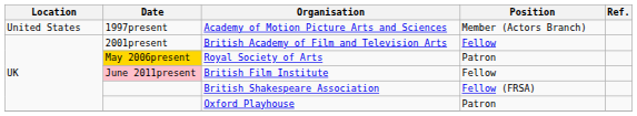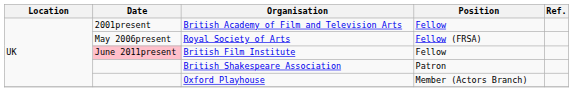- row: United States | 1997present | Academy of Motion Picture Arts and Sciences | Member (Actors Branch)
Royal Society of Arts | Date: gold background -> no background
Royal Society of Arts | Position: Patron -> Fellow (FRSA)
British Shakespeare Association | Position: Fellow (FRSA) -> Patron
Oxford Playhouse | Position: Patron -> Member (Actors Branch)
